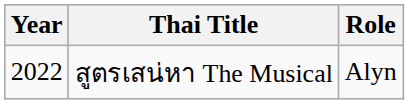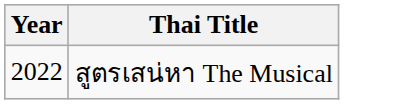- column: Role | Alyn
